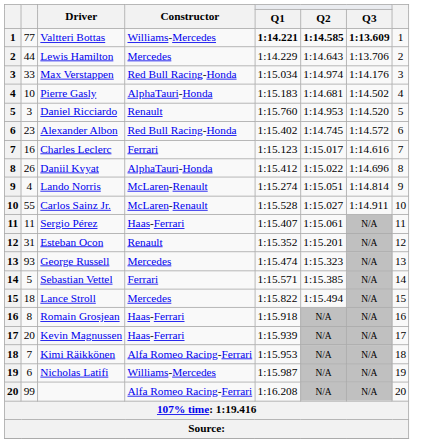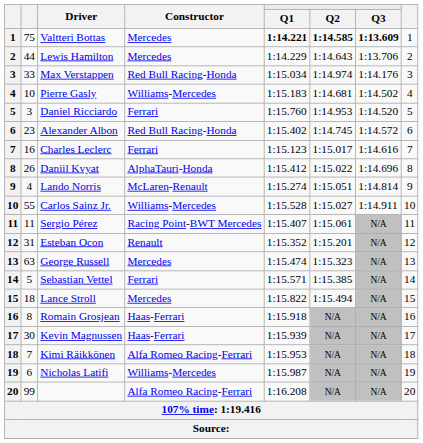Valtteri Bottas | column 2: 77 -> 75
Valtteri Bottas | Constructor: Williams-Mercedes -> Mercedes
Pierre Gasly | Constructor: AlphaTauri-Honda -> Williams-Mercedes
Daniel Ricciardo | Constructor: Renault -> Ferrari
Carlos Sainz Jr. | Constructor: McLaren-Renault -> Williams-Mercedes
Sergio Pérez | Constructor: Haas-Ferrari -> Racing Point-BWT Mercedes
George Russell | column 2: 93 -> 63
Kevin Magnussen | column 2: 20 -> 30
